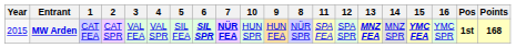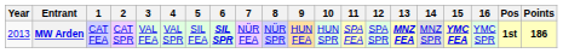columns swapped: 8 <-> 10
MW Arden | Year: 2015 -> 2013
MW Arden | 7: bold -> normal
MW Arden | Points: 168 -> 186
